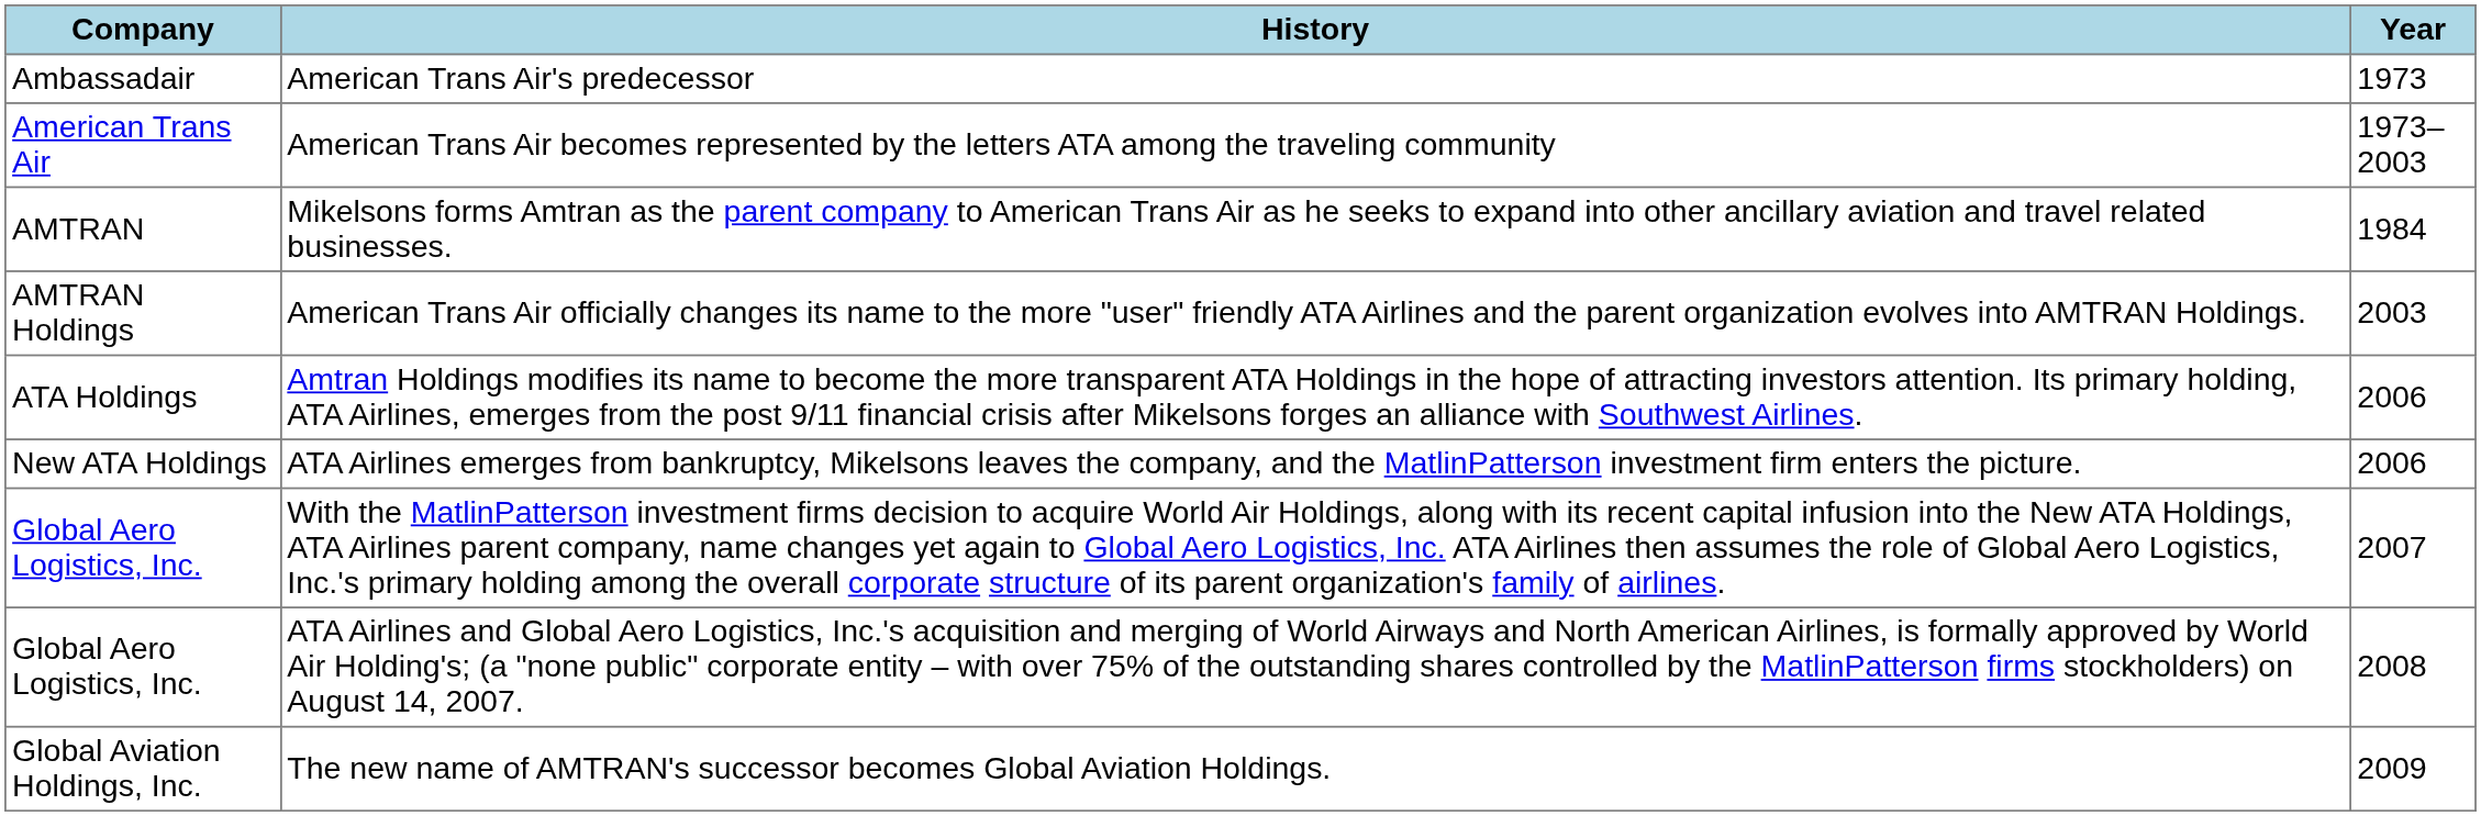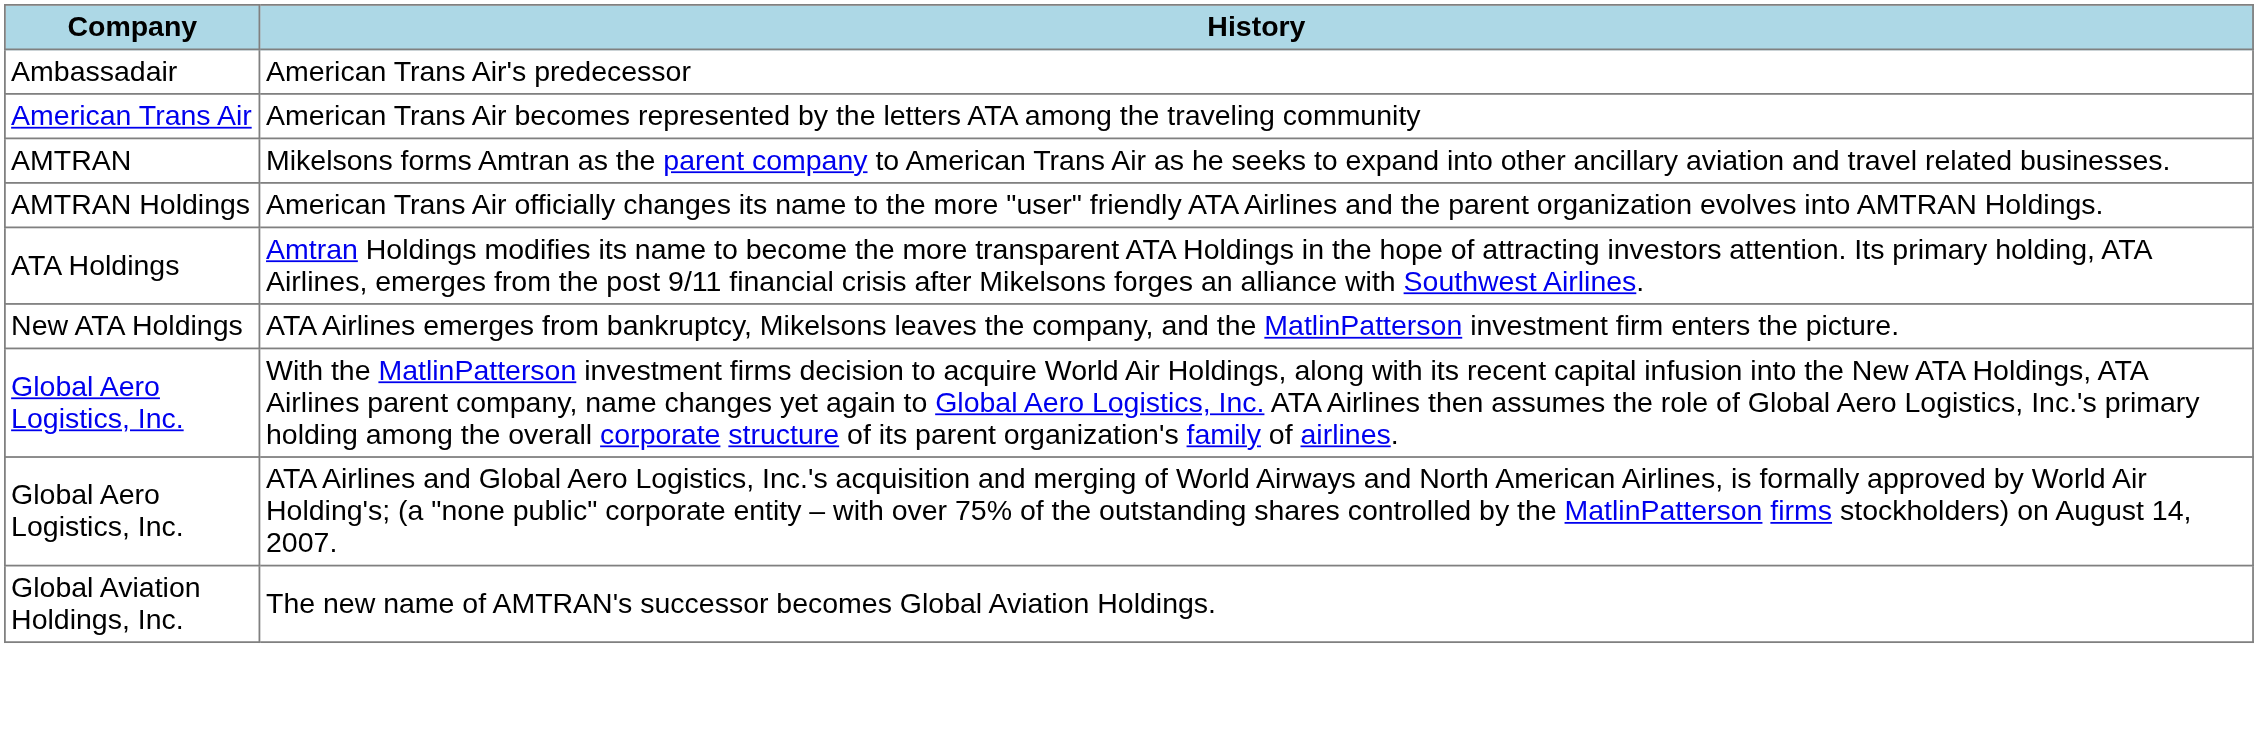- column: Year | 1973 | 1973–2003 | 1984 | 2003 | 2006 | 2006 | 2007 | 2008 | 2009
